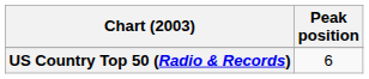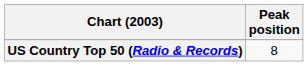US Country Top 50 (Radio & Records) | Peak position: 6 -> 8
